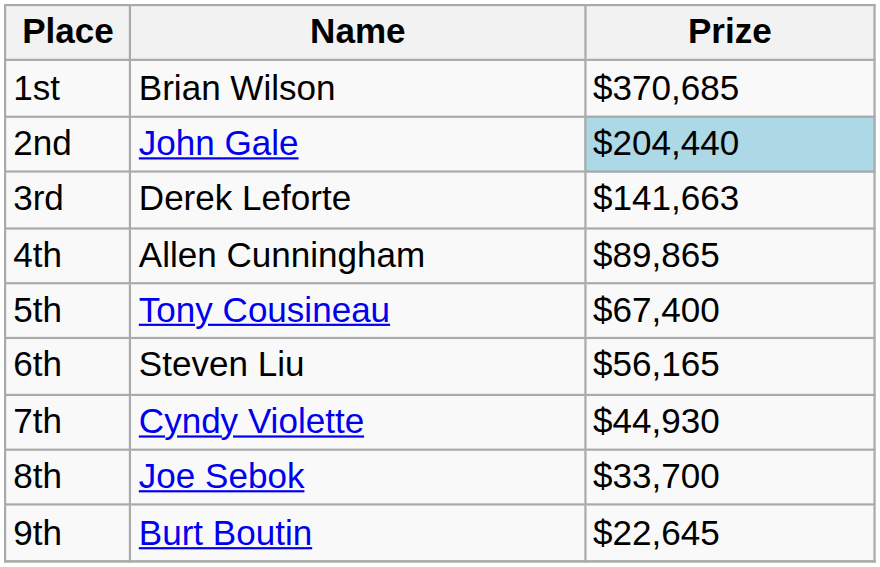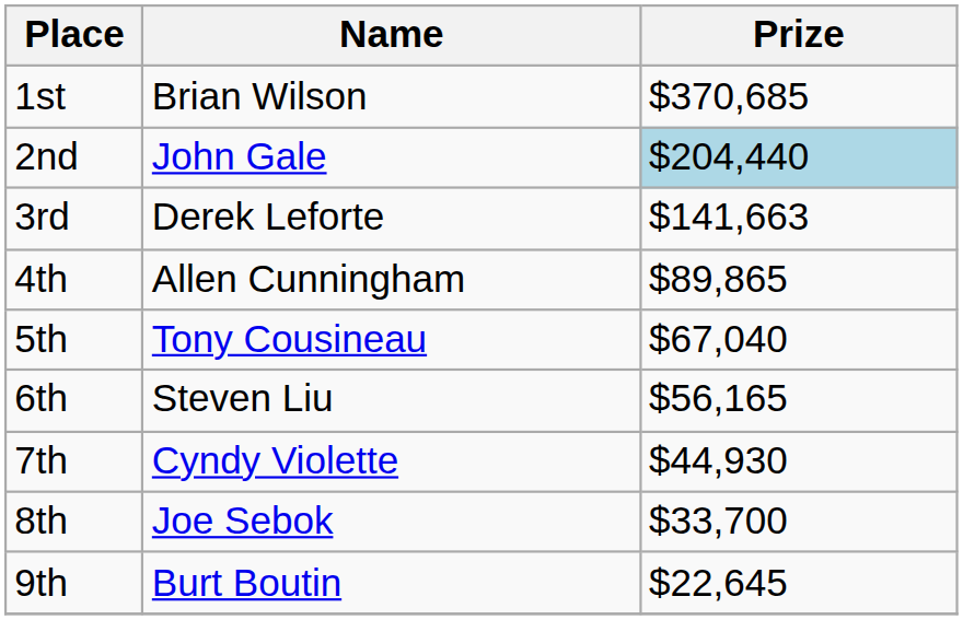5th | Prize: $67,400 -> $67,040
